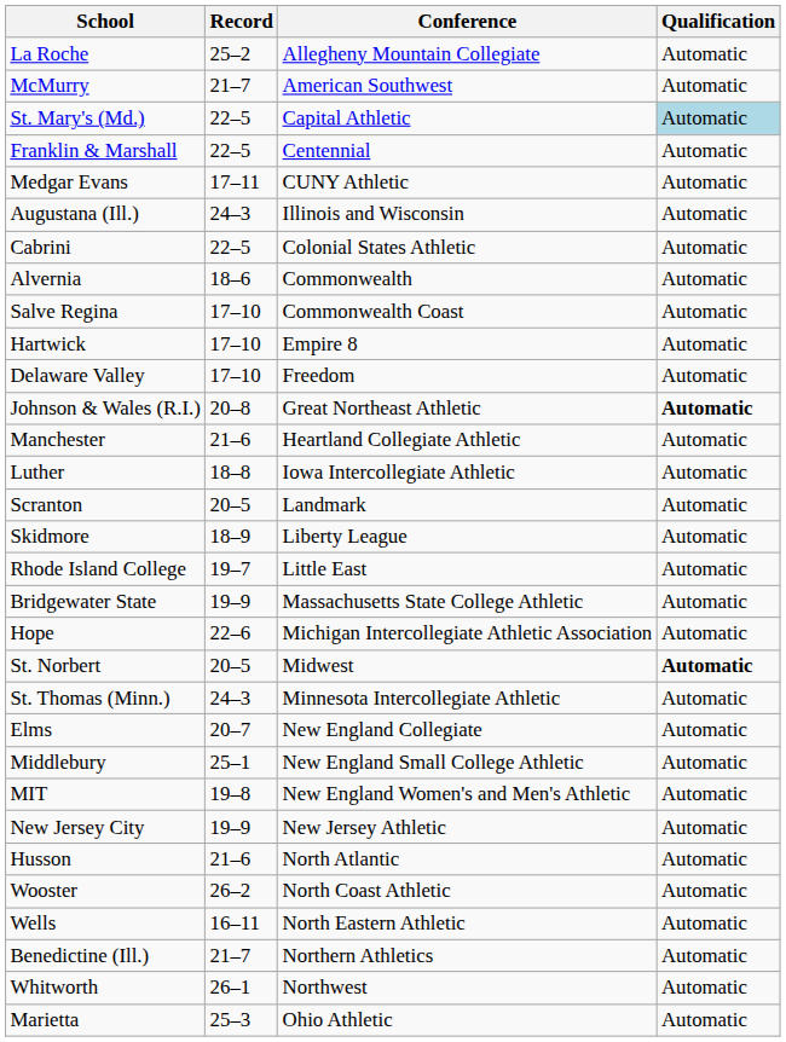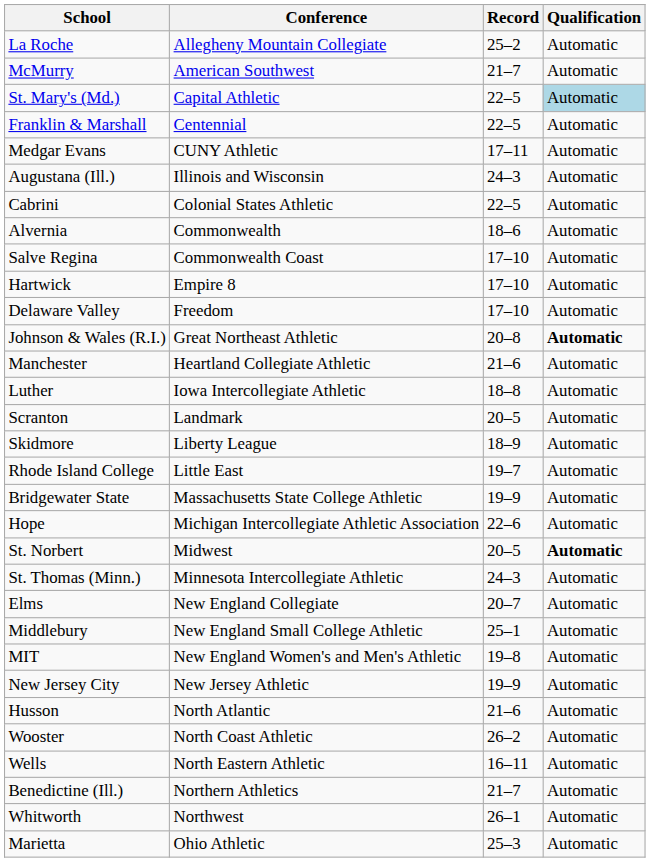columns swapped: Conference <-> Record
